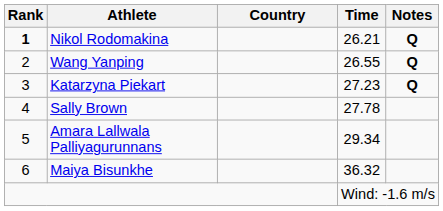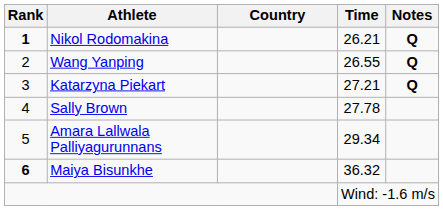Katarzyna Piekart | Time: 27.23 -> 27.21
Maiya Bisunkhe | Rank: normal -> bold
